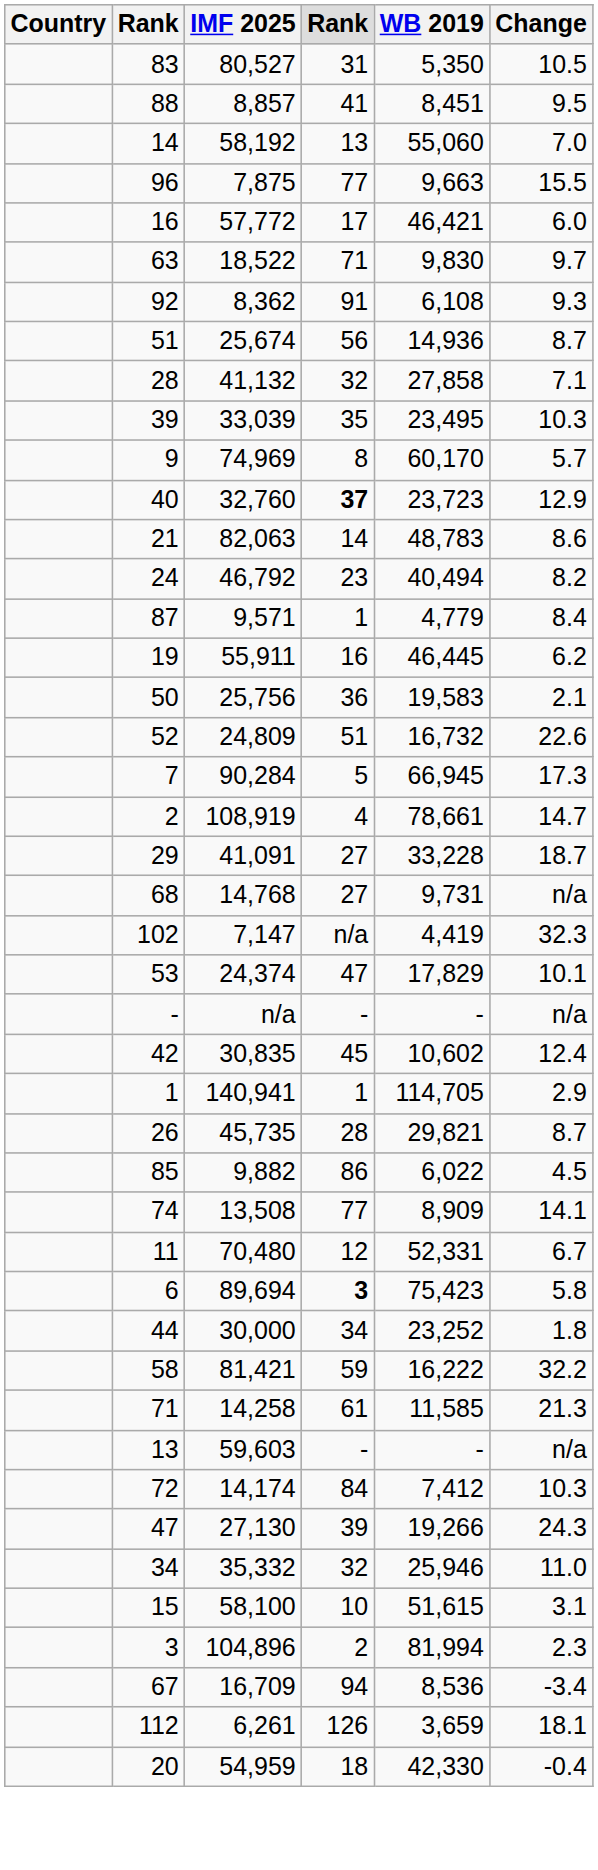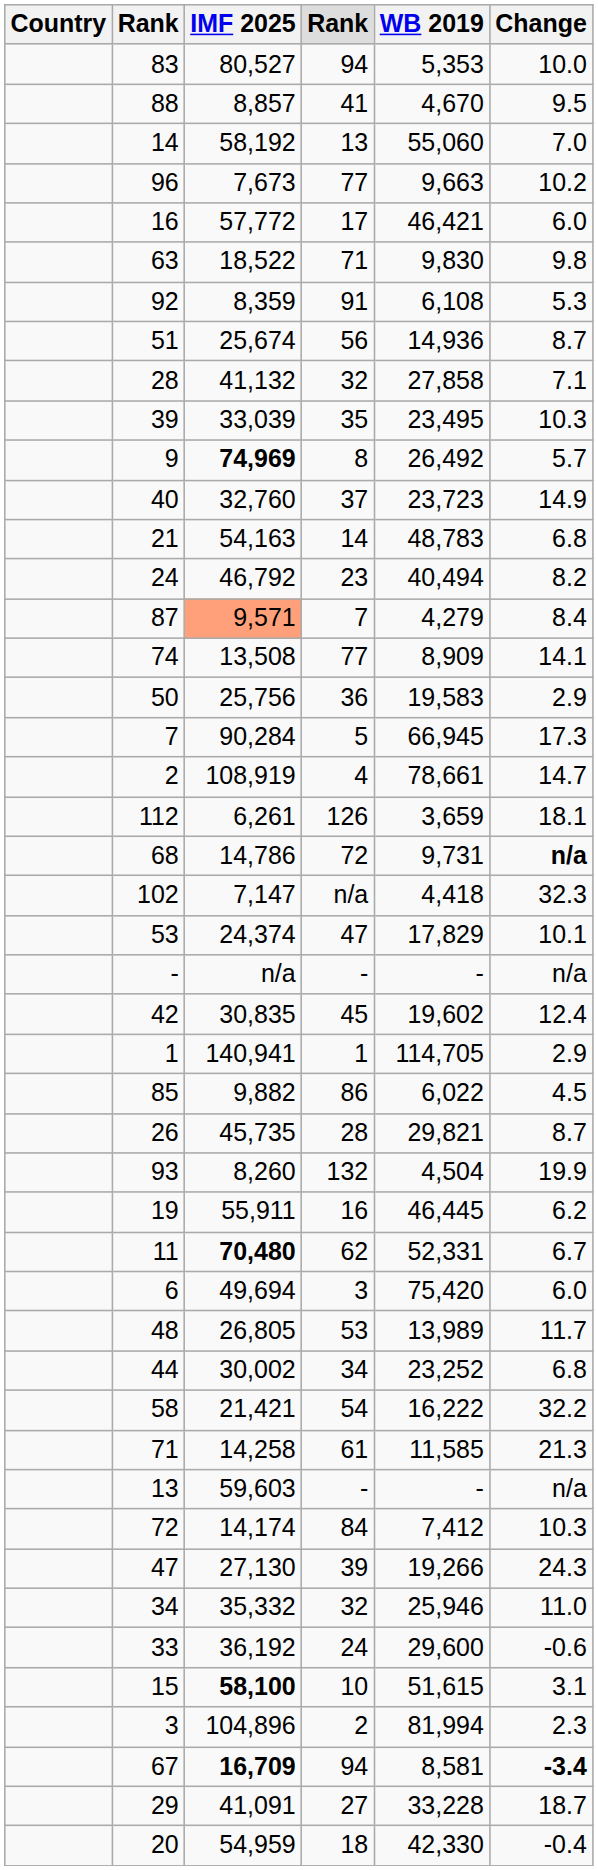83 | column 4: 31 -> 94
83 | WB 2019: 5,350 -> 5,353
83 | Change: 10.5 -> 10.0
88 | WB 2019: 8,451 -> 4,670
96 | IMF 2025: 7,875 -> 7,673
96 | Change: 15.5 -> 10.2
63 | Change: 9.7 -> 9.8
92 | IMF 2025: 8,362 -> 8,359
92 | Change: 9.3 -> 5.3
9 | IMF 2025: normal -> bold
9 | WB 2019: 60,170 -> 26,492
40 | column 4: bold -> normal
40 | Change: 12.9 -> 14.9
21 | IMF 2025: 82,063 -> 54,163
21 | Change: 8.6 -> 6.8
87 | IMF 2025: no background -> lightsalmon background
87 | column 4: 1 -> 7
87 | WB 2019: 4,779 -> 4,279
rows swapped: 19 <-> 74
50 | Change: 2.1 -> 2.9
- row: 52 | 24,809 | 51 | 16,732 | 22.6
rows swapped: 29 <-> 112
68 | IMF 2025: 14,768 -> 14,786
68 | column 4: 27 -> 72
68 | Change: normal -> bold
102 | WB 2019: 4,419 -> 4,418
42 | WB 2019: 10,602 -> 19,602
rows swapped: 85 <-> 26
+ row: 93 | 8,260 | 132 | 4,504 | 19.9
11 | IMF 2025: normal -> bold
11 | column 4: 12 -> 62
6 | IMF 2025: 89,694 -> 49,694
6 | column 4: bold -> normal
6 | WB 2019: 75,423 -> 75,420
6 | Change: 5.8 -> 6.0
+ row: 48 | 26,805 | 53 | 13,989 | 11.7
44 | IMF 2025: 30,000 -> 30,002
44 | Change: 1.8 -> 6.8
58 | IMF 2025: 81,421 -> 21,421
58 | column 4: 59 -> 54
+ row: 33 | 36,192 | 24 | 29,600 | -0.6
15 | IMF 2025: normal -> bold
67 | IMF 2025: normal -> bold
67 | WB 2019: 8,536 -> 8,581
67 | Change: normal -> bold
